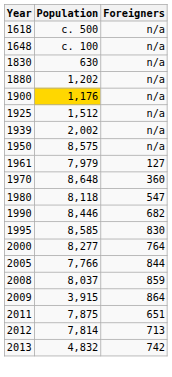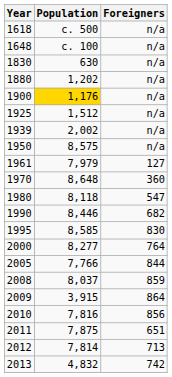+ row: 2010 | 7,816 | 856
